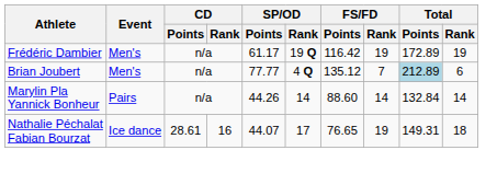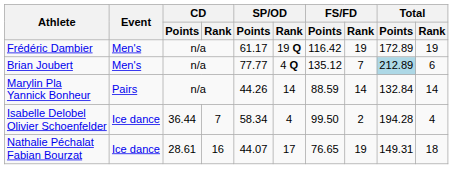Marylin Pla Yannick Bonheur | FS/FD / Points: 88.60 -> 88.59
+ row: Isabelle Delobel Olivier Schoenfelder | Ice dance | 36.44 | 7 | 58.34 | 4 | 99.50 | 2 | 194.28 | 4
